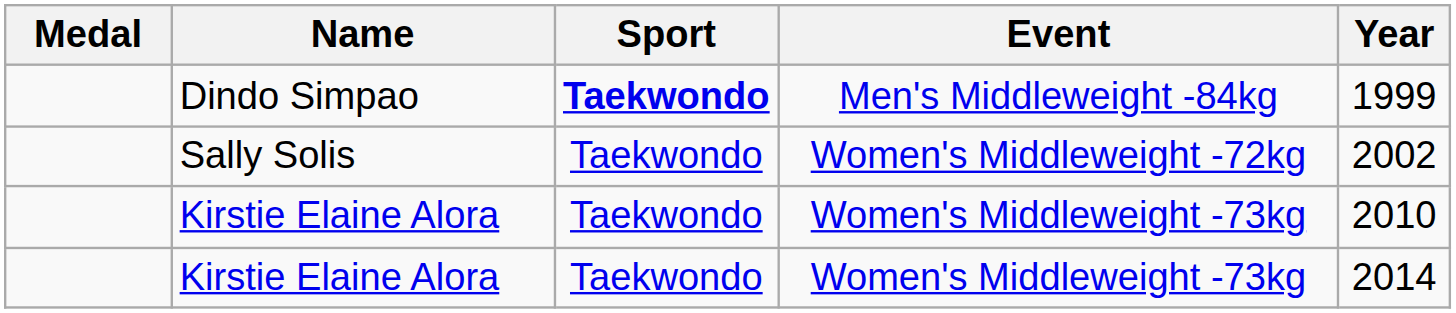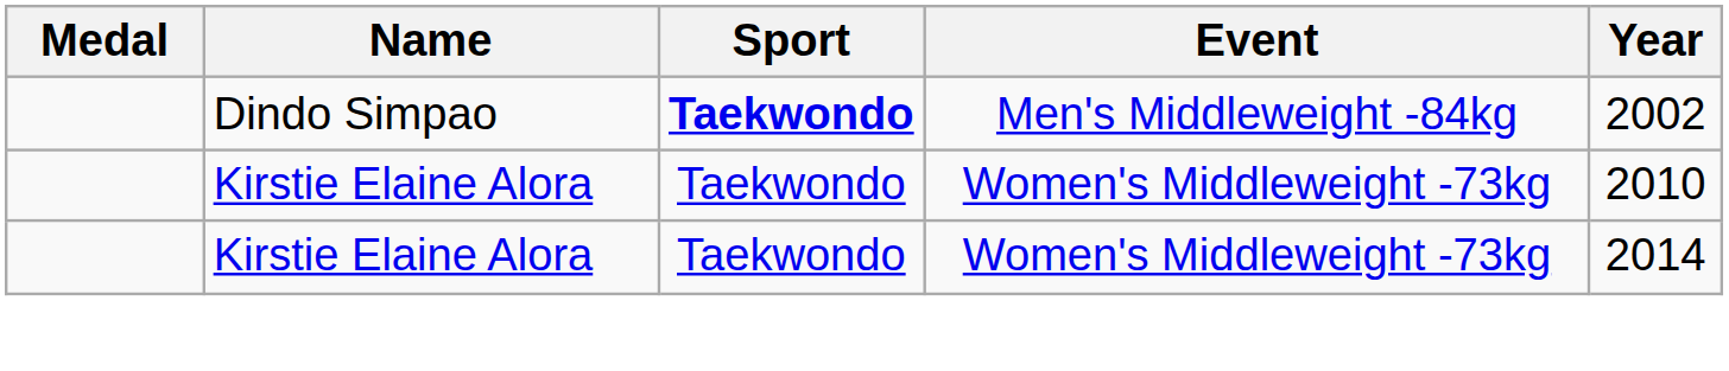Dindo Simpao | Year: 1999 -> 2002
- row: Sally Solis | Taekwondo | Women's Middleweight -72kg | 2002
